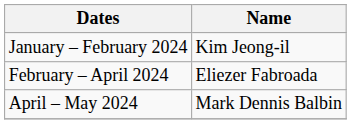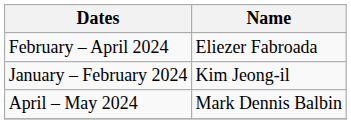rows swapped: January – February 2024 <-> February – April 2024
